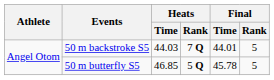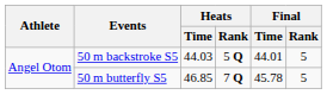50 m backstroke S5 | Heats / Rank: 7 Q -> 5 Q
50 m butterfly S5 | Heats / Rank: 5 Q -> 7 Q
